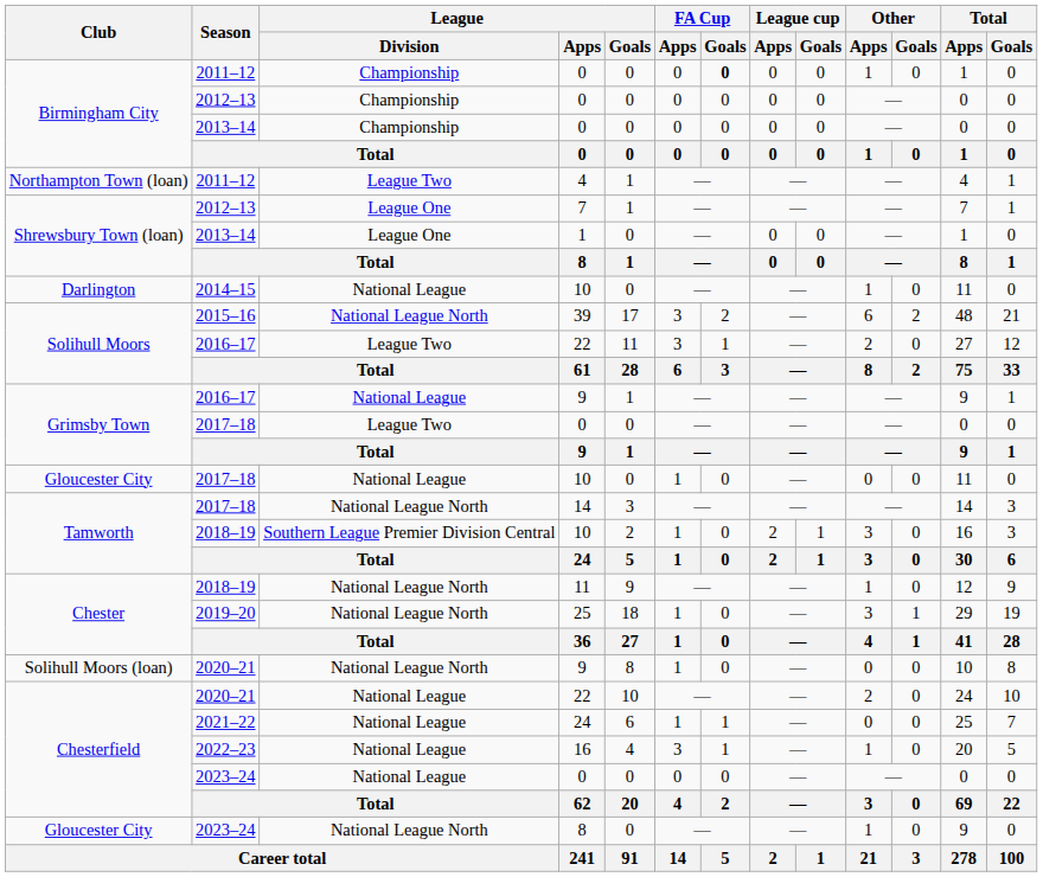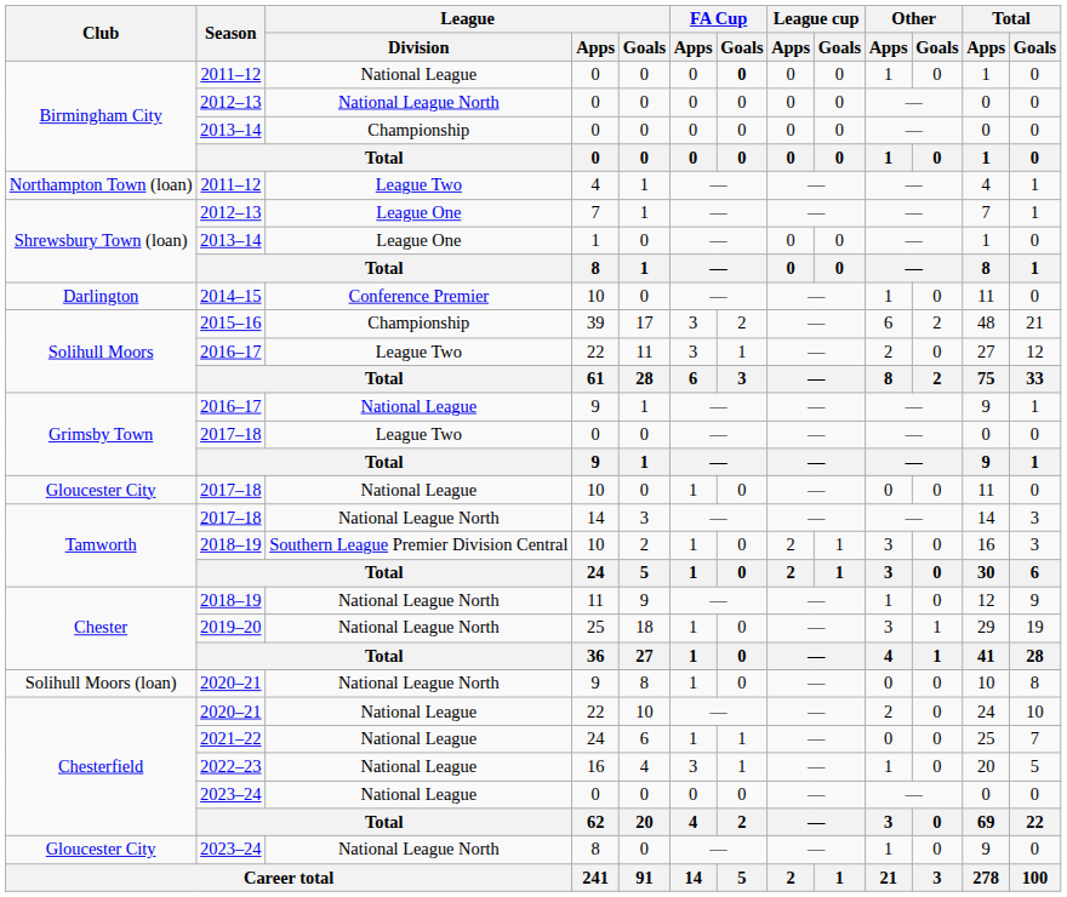2011–12 / 0 | League / Division: Championship -> National League
2012–13 / 0 | League / Division: Championship -> National League North
2014–15 / 10 | League / Division: National League -> Conference Premier
39 | League / Division: National League North -> Championship
